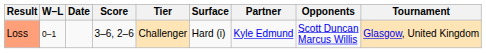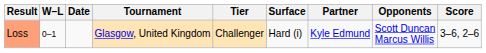columns swapped: Tournament <-> Score
